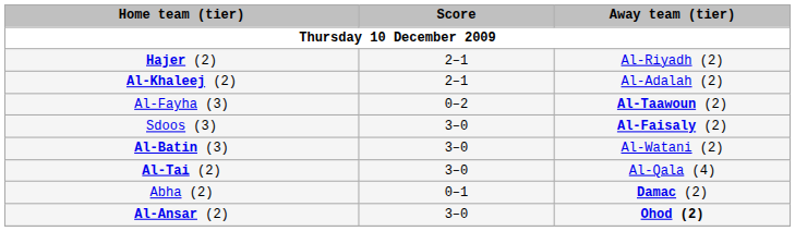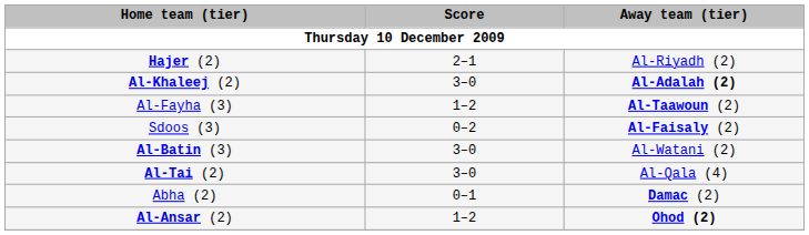Al-Khaleej (2) | Score: 2–1 -> 3–0
Al-Khaleej (2) | Away team (tier): normal -> bold
Al-Fayha (3) | Score: 0–2 -> 1–2
Sdoos (3) | Score: 3–0 -> 0–2
Al-Ansar (2) | Score: 3–0 -> 1–2
